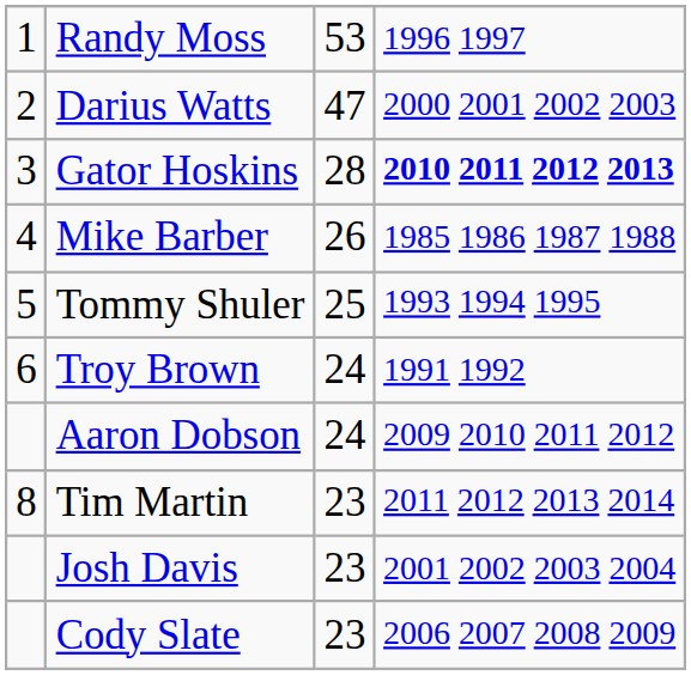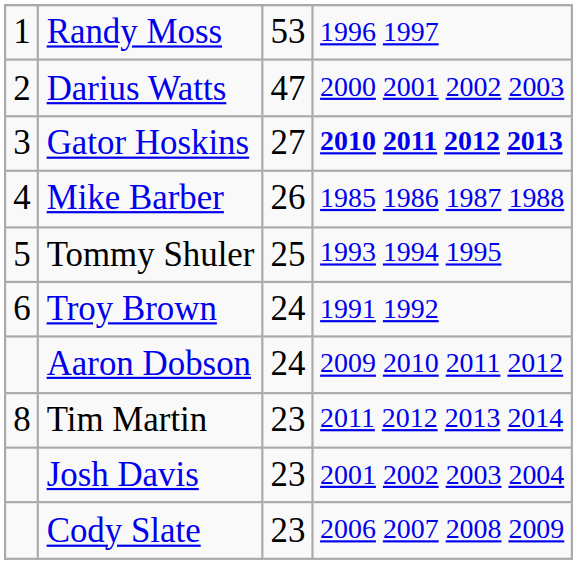Gator Hoskins | column 3: 28 -> 27
